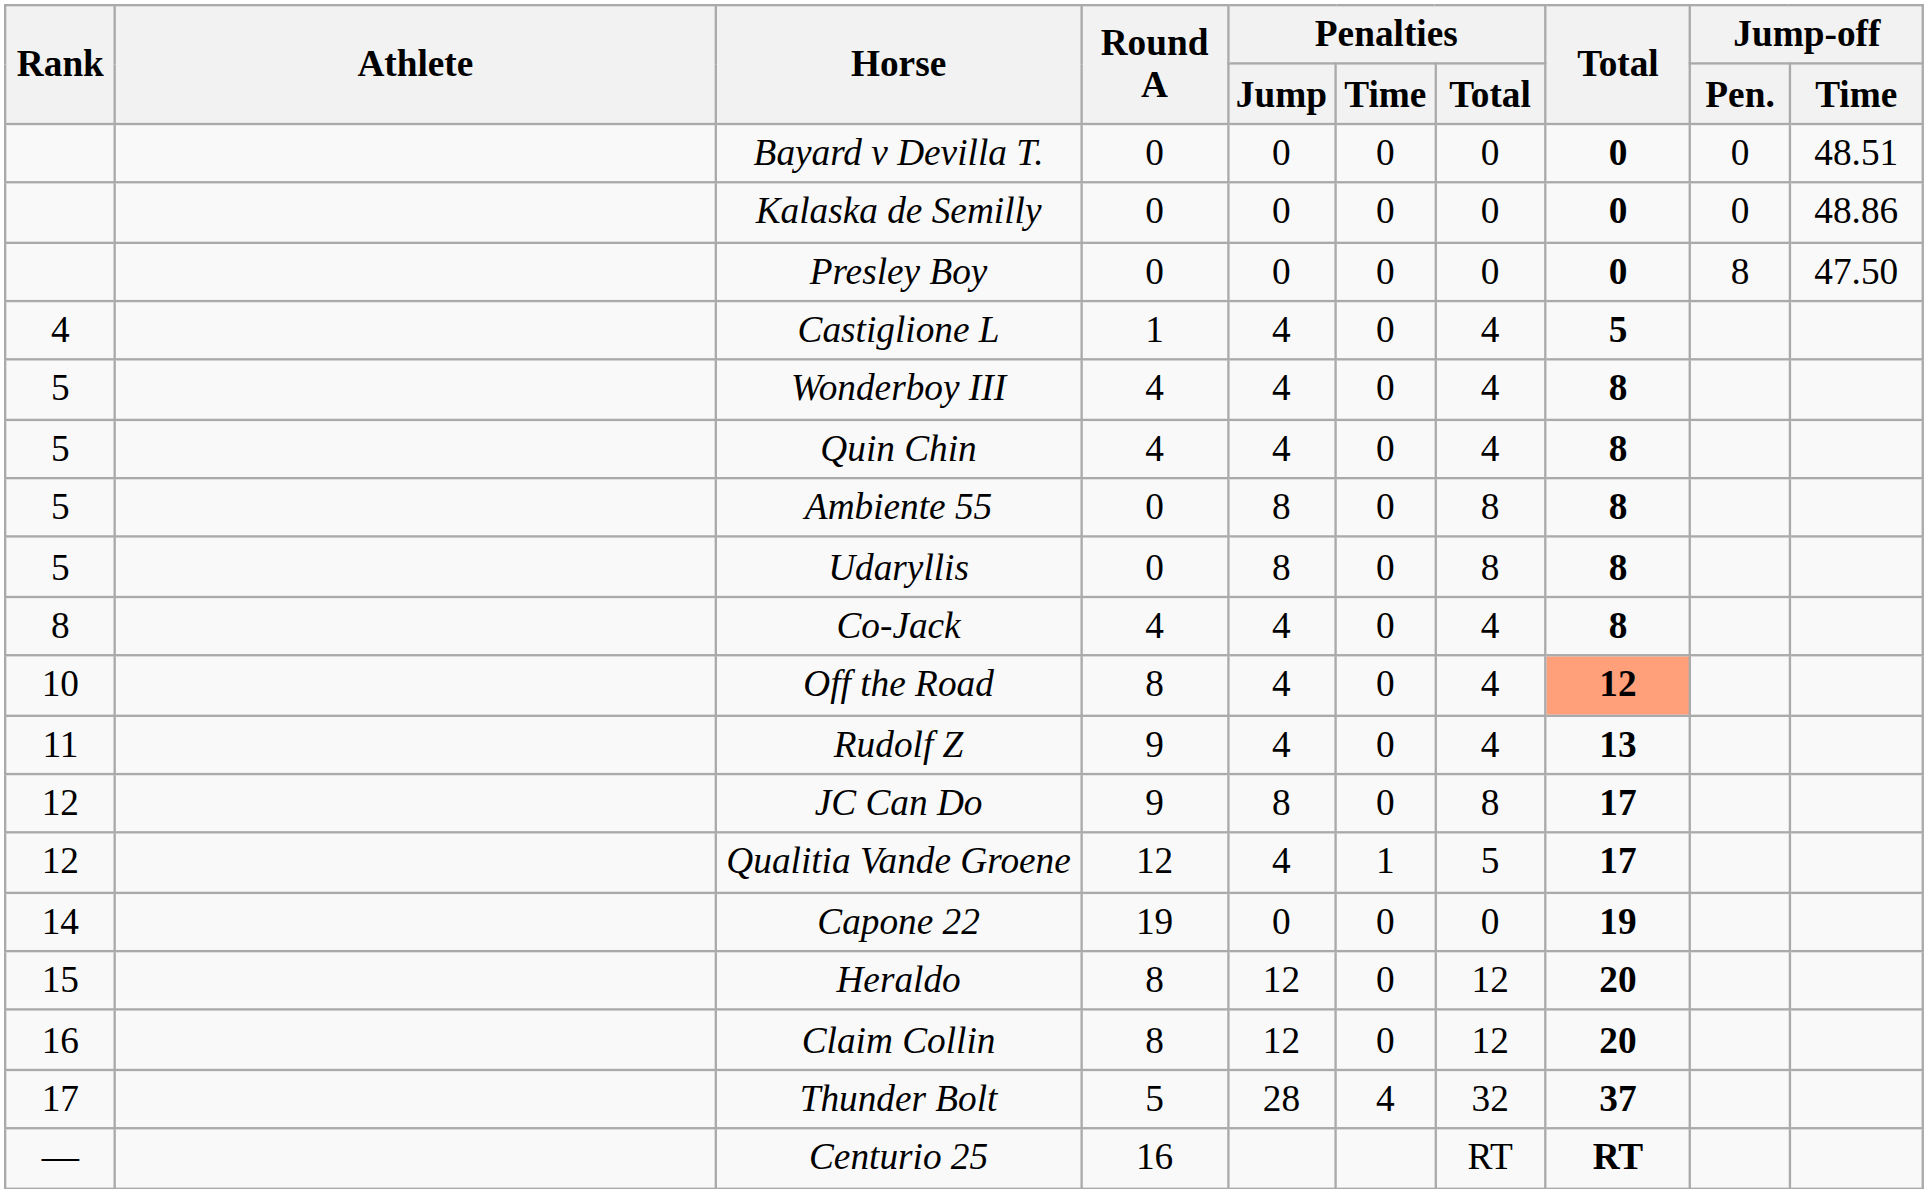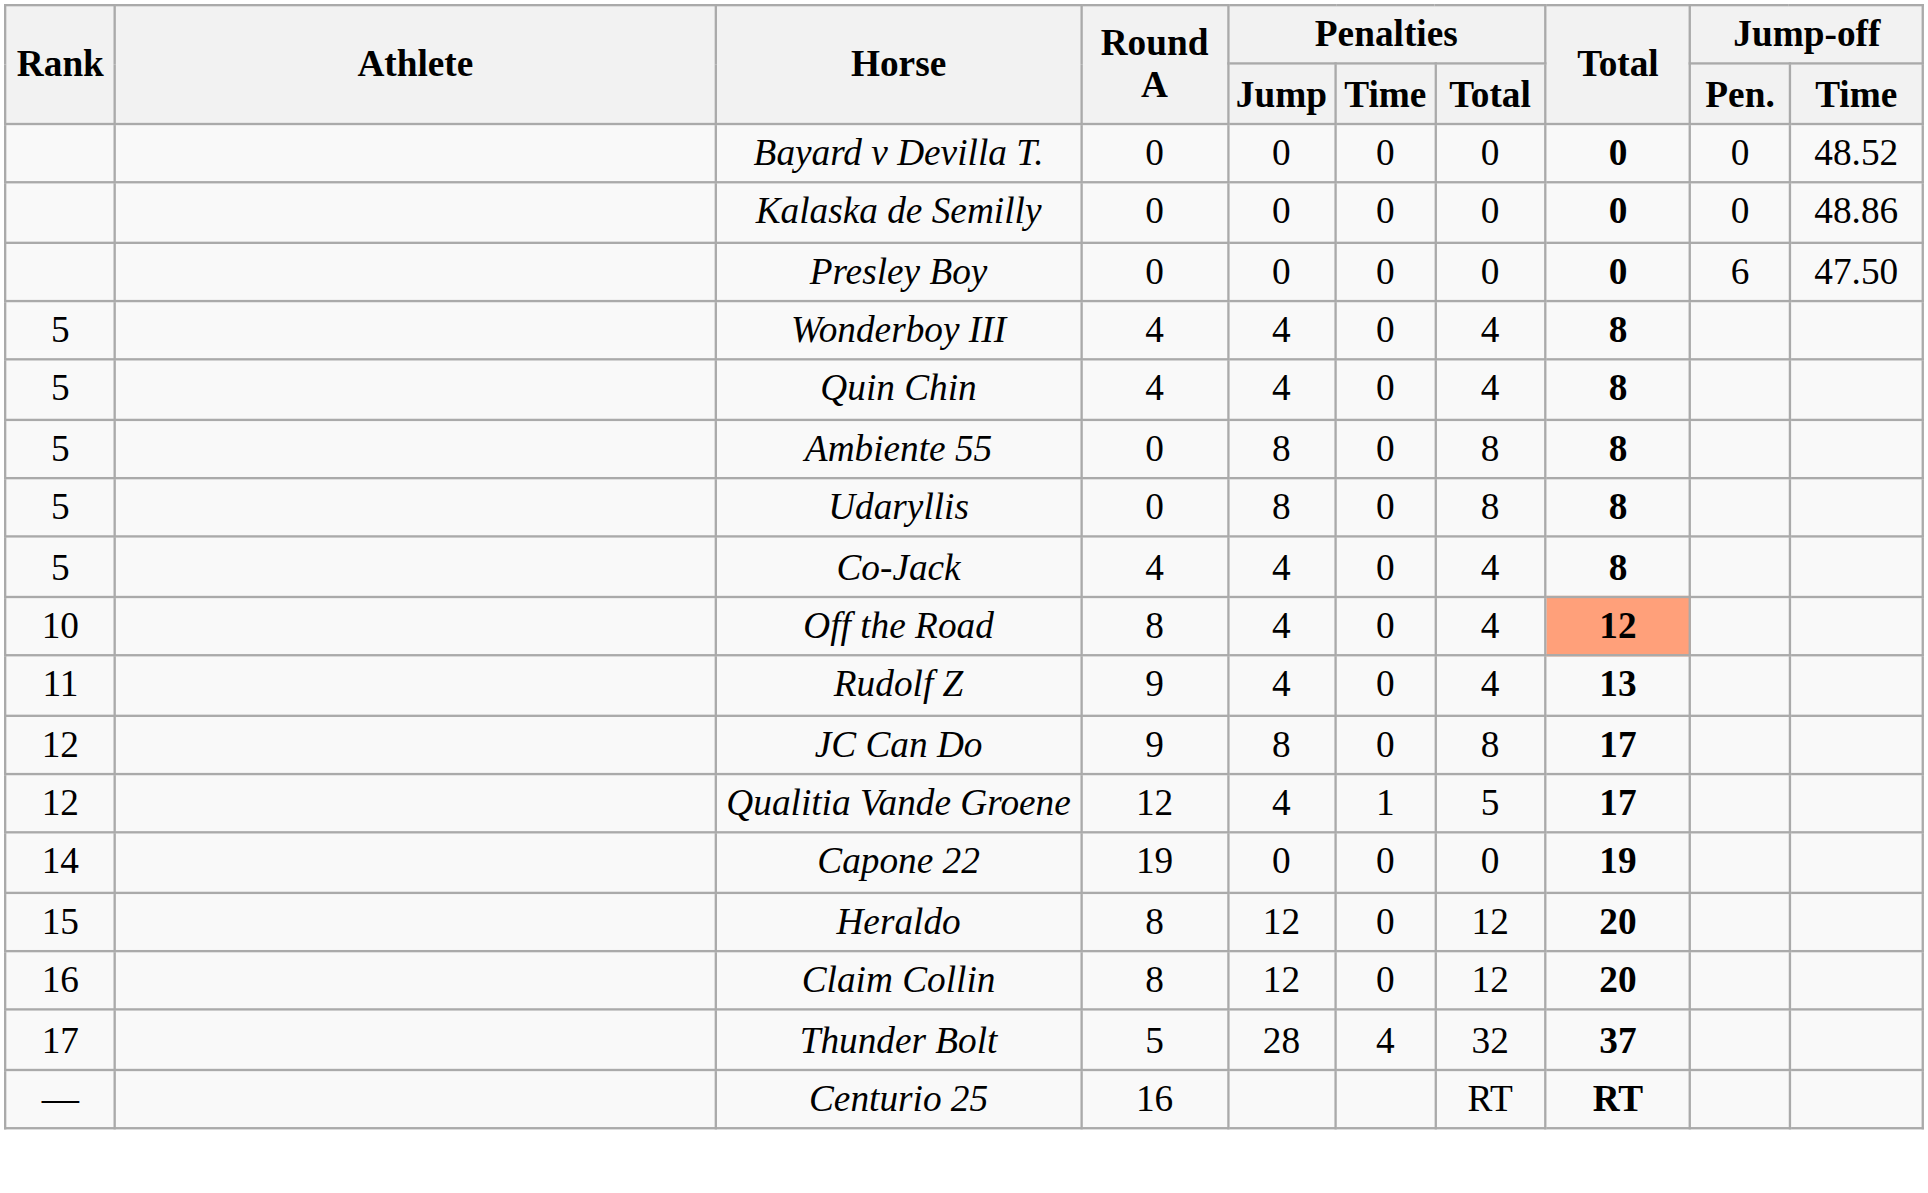Bayard v Devilla T. | Jump-off / Time: 48.51 -> 48.52
Presley Boy | Jump-off / Pen.: 8 -> 6
- row: 4 | Castiglione L | 1 | 4 | 0 | 4 | 5
Co-Jack | Rank: 8 -> 5
